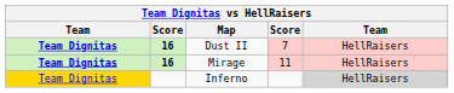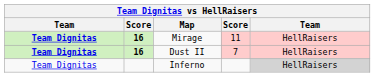rows swapped: Dust II <-> Mirage
Inferno | column 1: gold background -> no background
